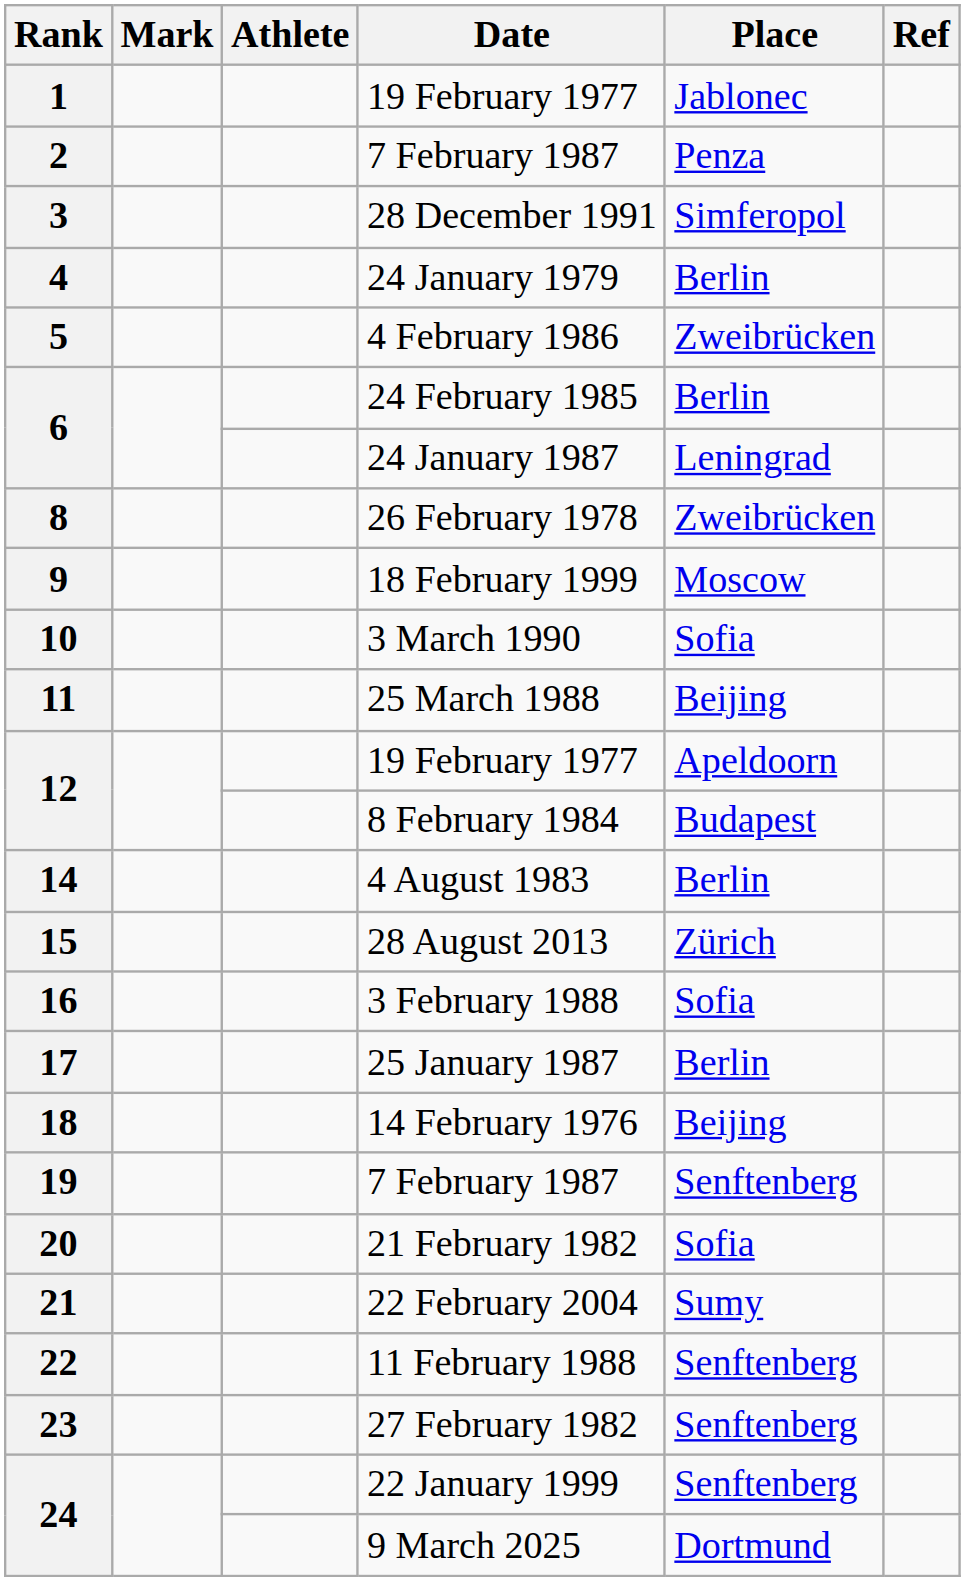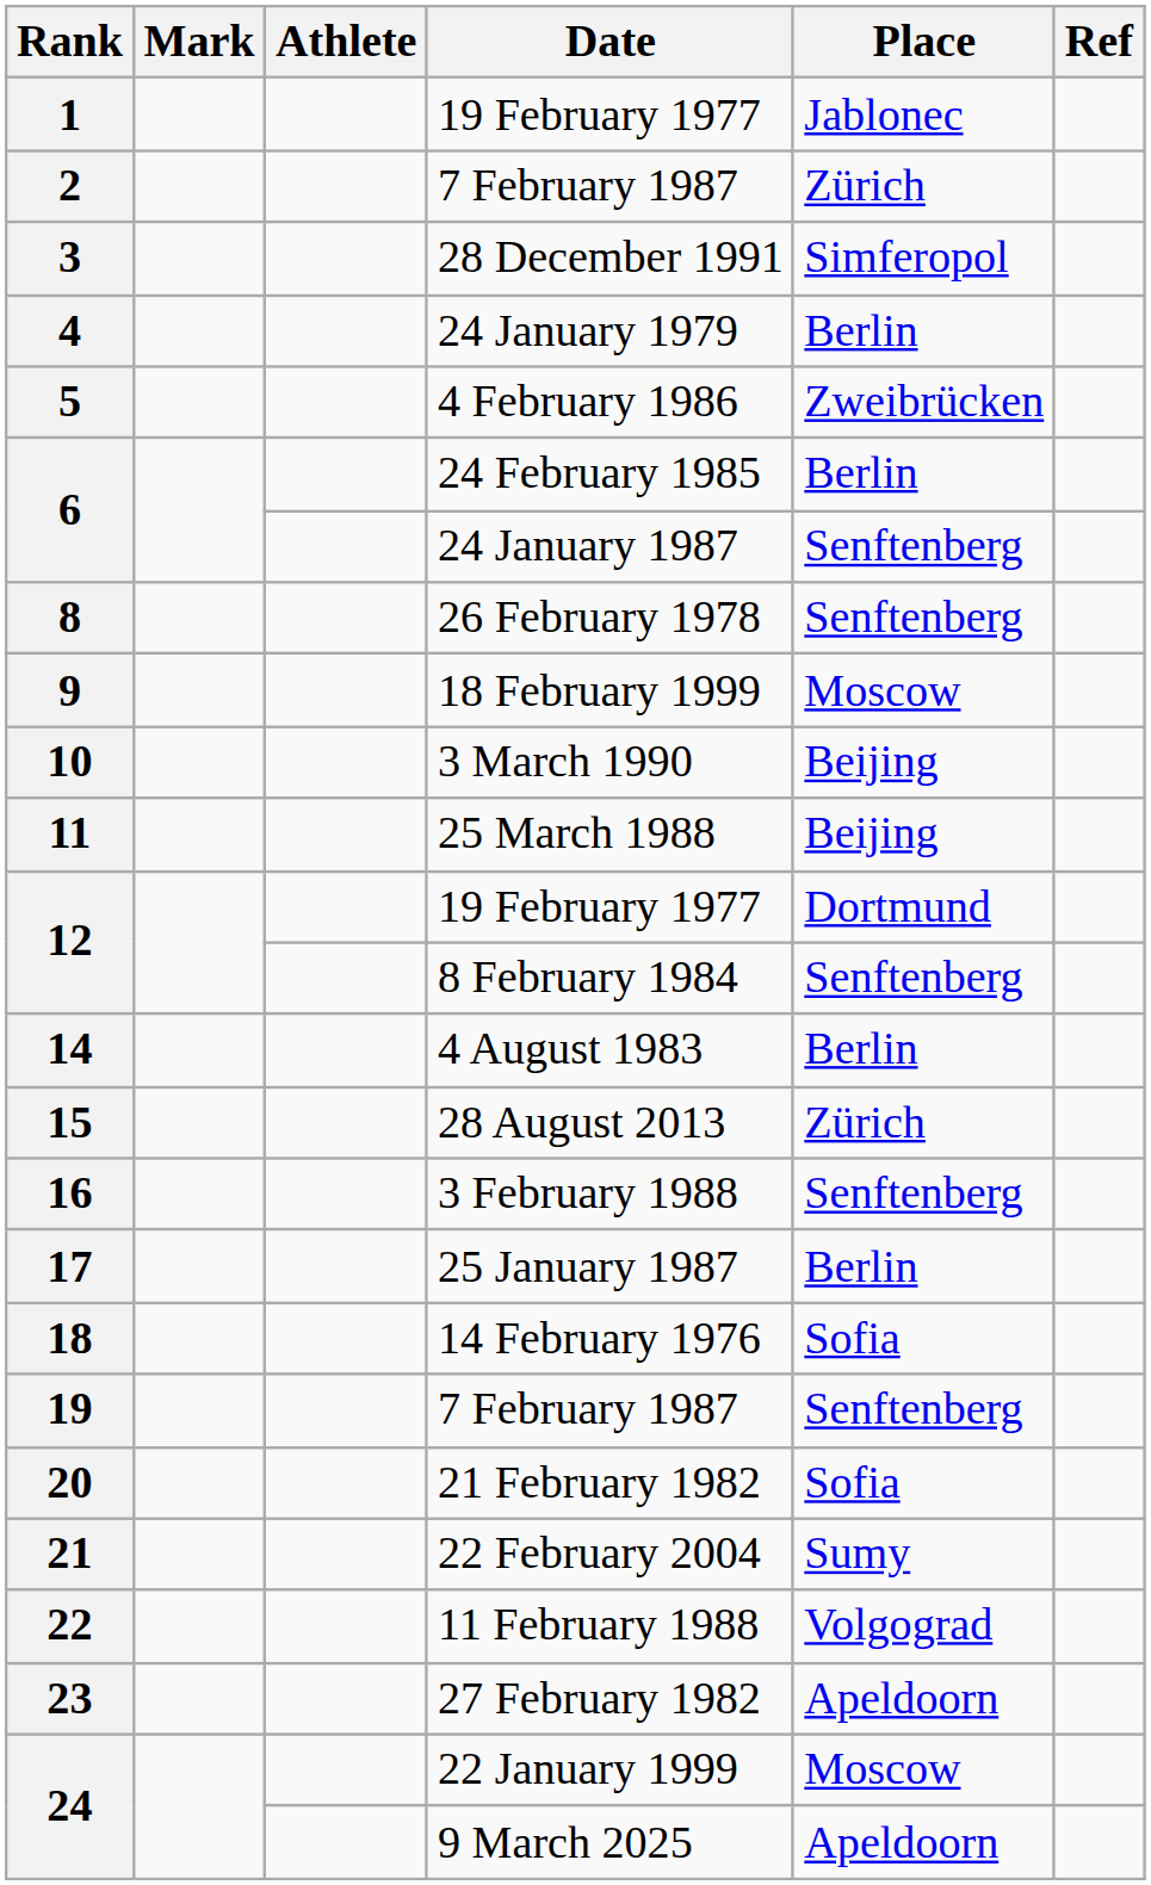2 / 7 February 1987 | Place: Penza -> Zürich
24 January 1987 | Place: Leningrad -> Senftenberg
26 February 1978 | Place: Zweibrücken -> Senftenberg
3 March 1990 | Place: Sofia -> Beijing
12 / 19 February 1977 | Place: Apeldoorn -> Dortmund
8 February 1984 | Place: Budapest -> Senftenberg
3 February 1988 | Place: Sofia -> Senftenberg
14 February 1976 | Place: Beijing -> Sofia
11 February 1988 | Place: Senftenberg -> Volgograd
27 February 1982 | Place: Senftenberg -> Apeldoorn
22 January 1999 | Place: Senftenberg -> Moscow
9 March 2025 | Place: Dortmund -> Apeldoorn
